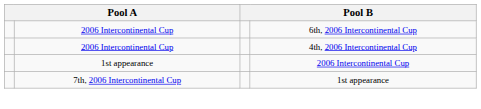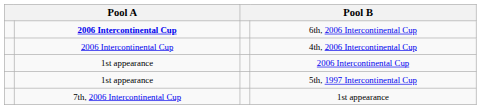6th, 2006 Intercontinental Cup | column 2: normal -> bold
+ row: 1st appearance | 5th, 1997 Intercontinental Cup
